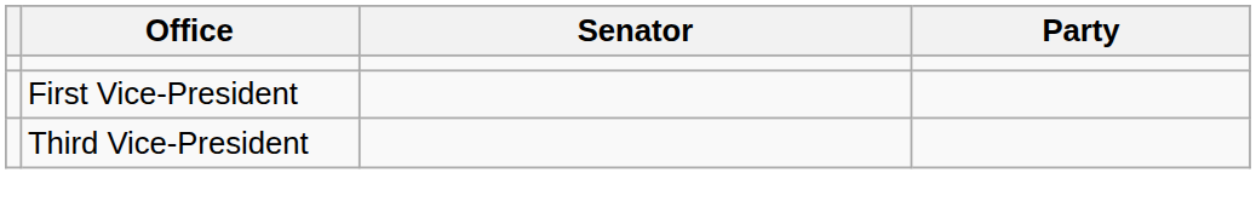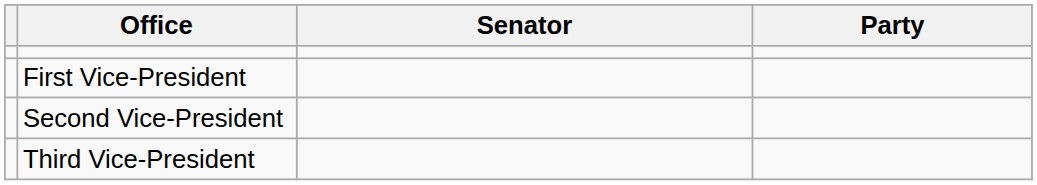+ row: Second Vice-President
